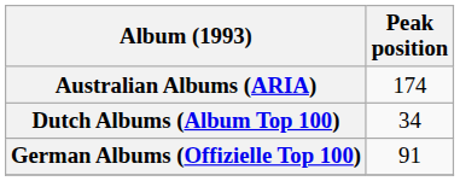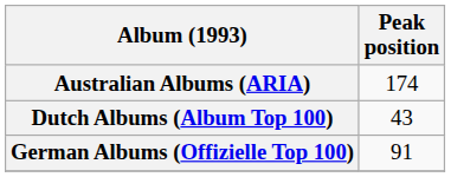Dutch Albums (Album Top 100) | Peak position: 34 -> 43
